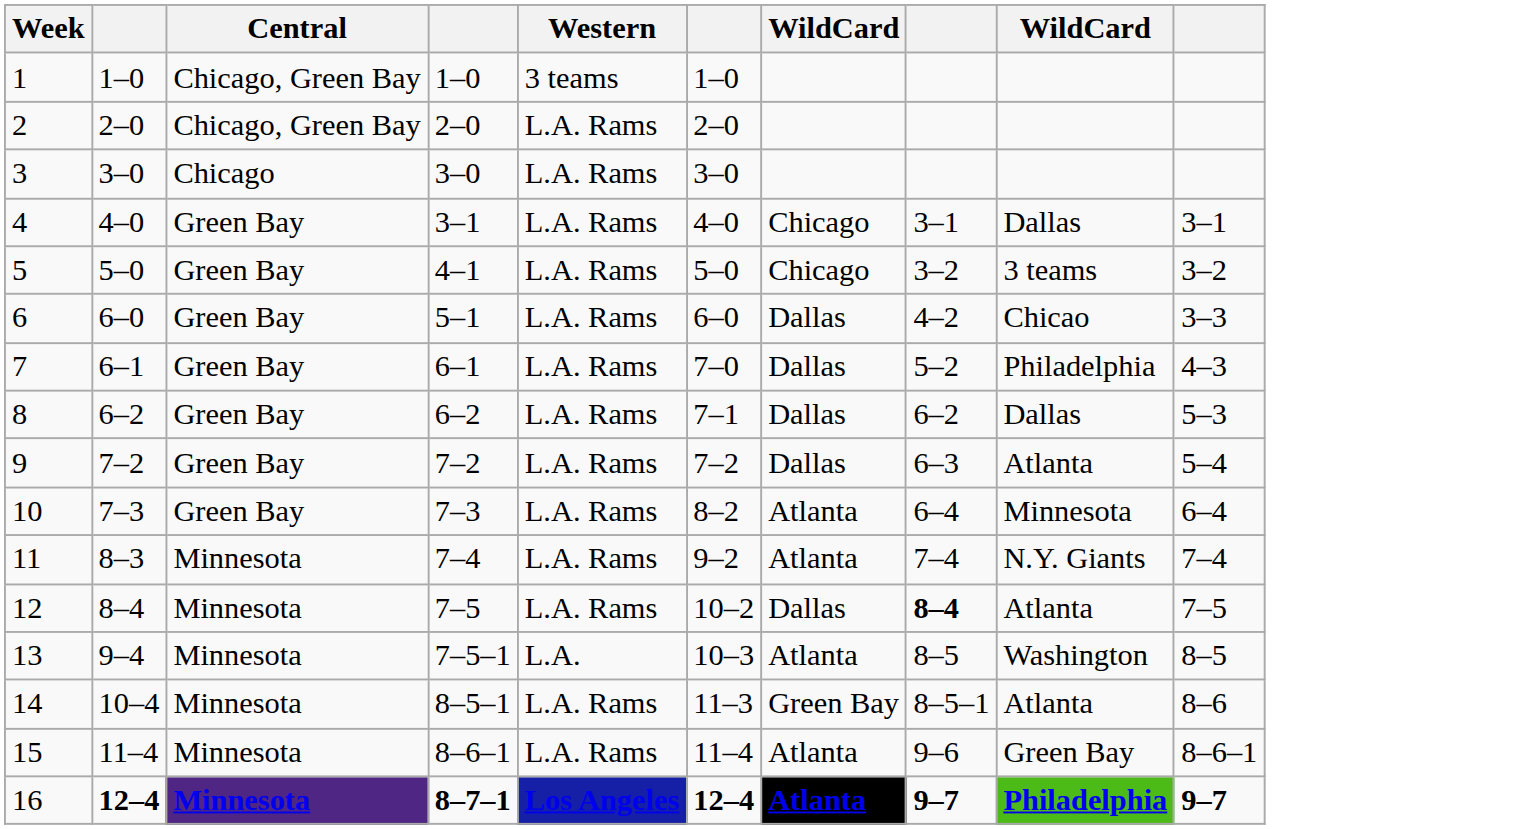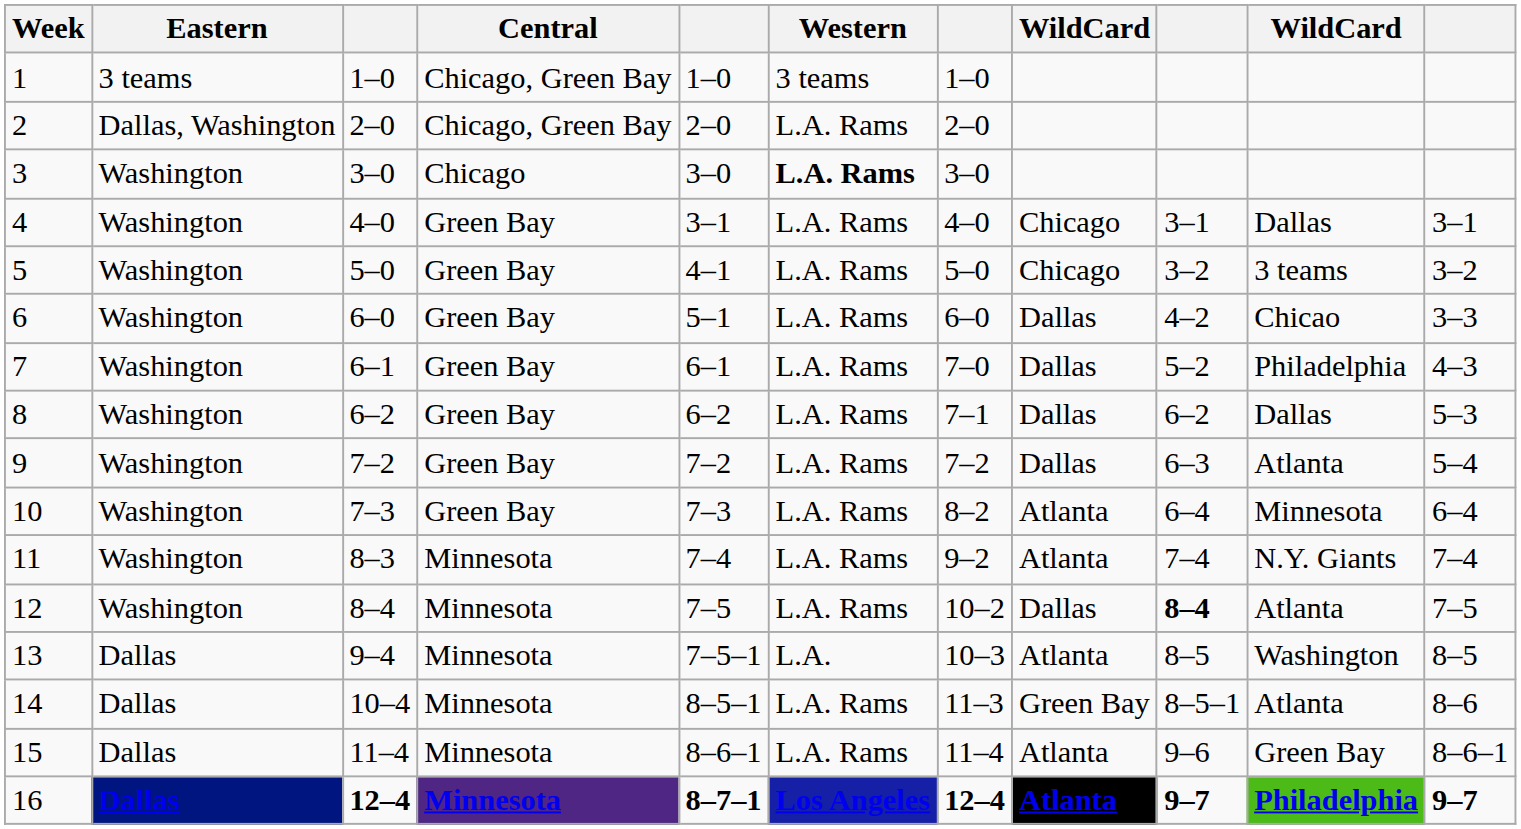+ column: Eastern | 3 teams | Dallas, Washington | Washington | Washington | Washington | Washington | Washington | Washington | Washington | Washington | Washington | Washington | Dallas | Dallas | Dallas | Dallas
3 | Western: normal -> bold
